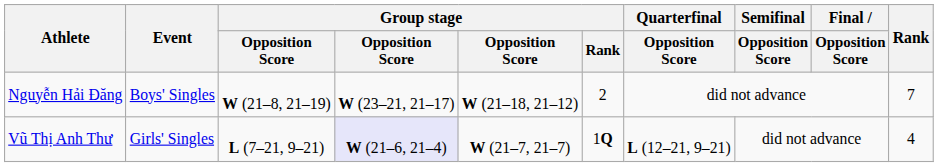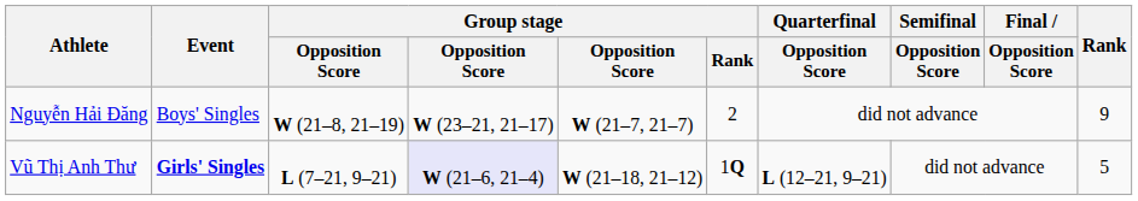Nguyễn Hải Đăng | column 5: W (21–18, 21–12) -> W (21–7, 21–7)
Nguyễn Hải Đăng | Rank: 7 -> 9
Vũ Thị Anh Thư | Event: normal -> bold
Vũ Thị Anh Thư | column 5: W (21–7, 21–7) -> W (21–18, 21–12)
Vũ Thị Anh Thư | Rank: 4 -> 5
